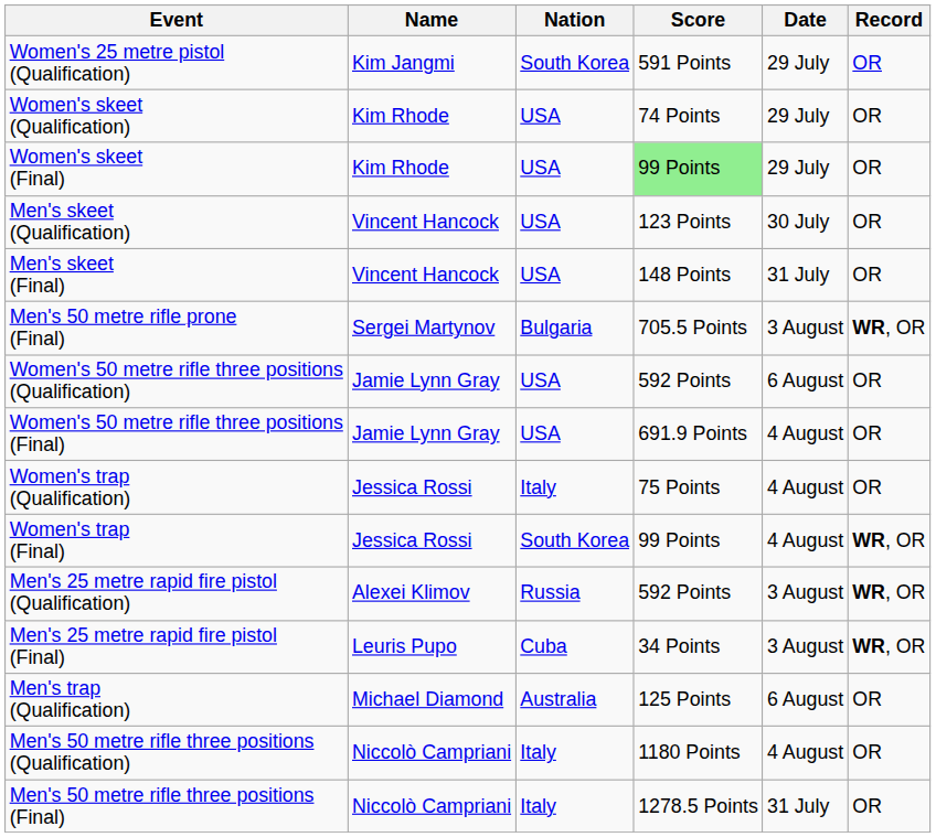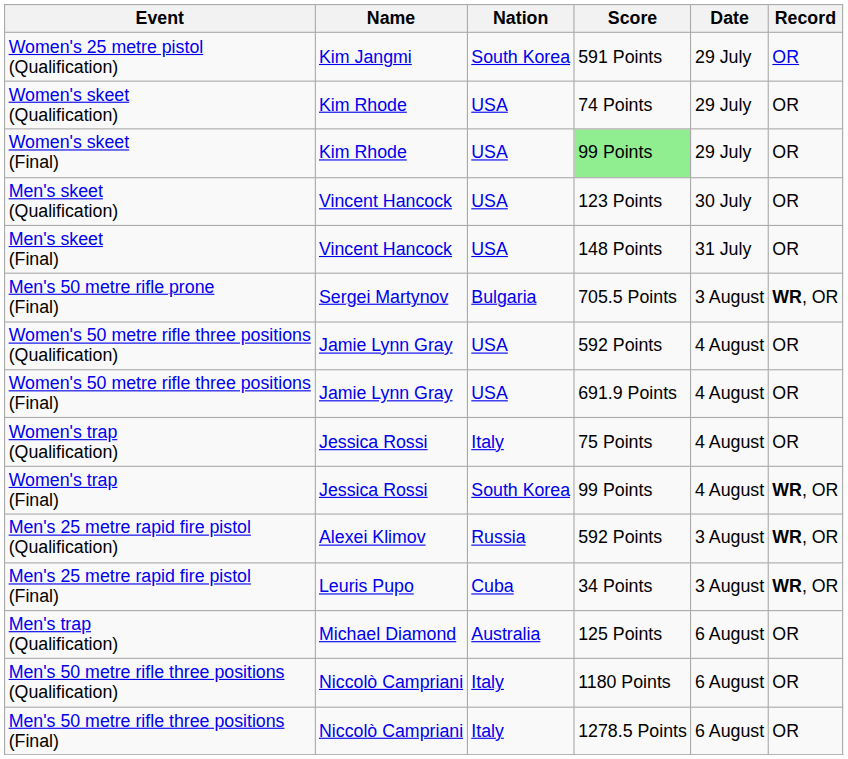Women's 50 metre rifle three positions (Qualification) | Date: 6 August -> 4 August
Men's 50 metre rifle three positions (Qualification) | Date: 4 August -> 6 August
Men's 50 metre rifle three positions (Final) | Date: 31 July -> 6 August
